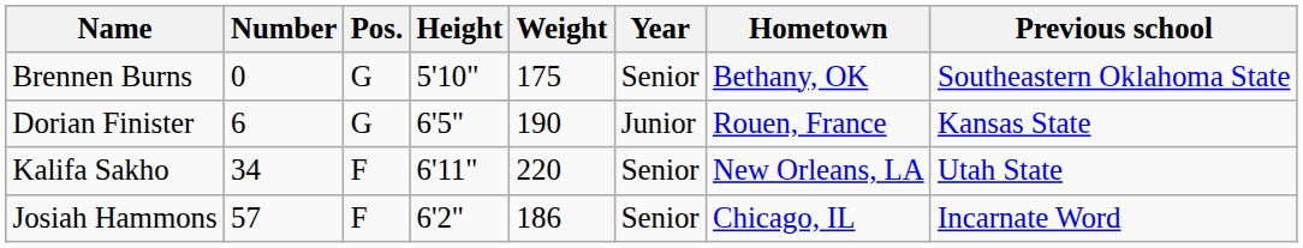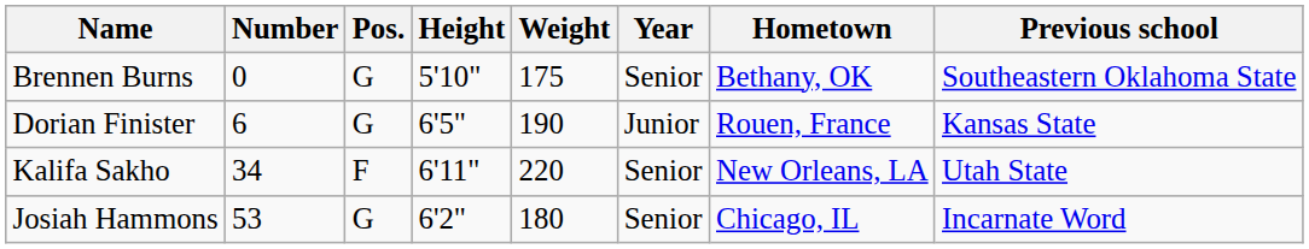Josiah Hammons | Number: 57 -> 53
Josiah Hammons | Pos.: F -> G
Josiah Hammons | Weight: 186 -> 180
